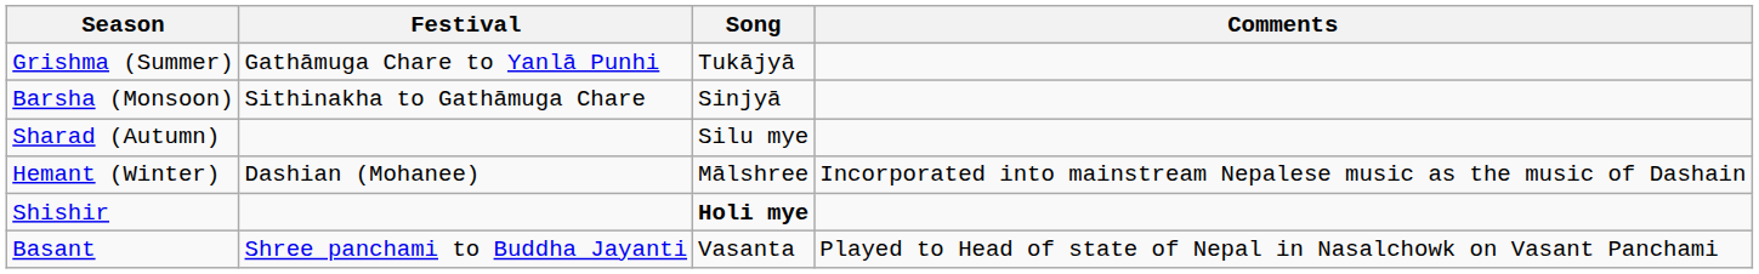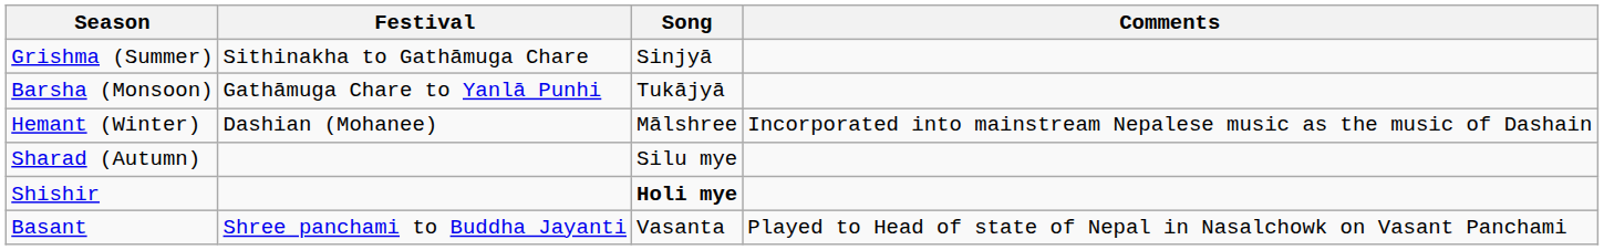Grishma (Summer) | Festival: Gathāmuga Chare to Yanlā Punhi -> Sithinakha to Gathāmuga Chare
Grishma (Summer) | Song: Tukājyā -> Sinjyā
Barsha (Monsoon) | Festival: Sithinakha to Gathāmuga Chare -> Gathāmuga Chare to Yanlā Punhi
Barsha (Monsoon) | Song: Sinjyā -> Tukājyā
rows swapped: Sharad (Autumn) <-> Hemant (Winter)
